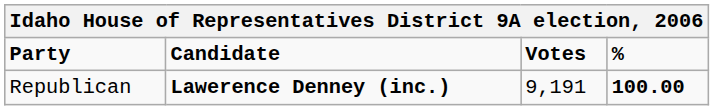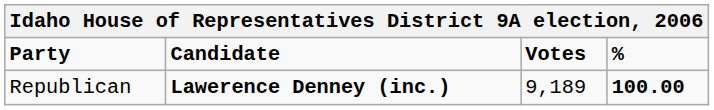Republican | Votes: 9,191 -> 9,189
